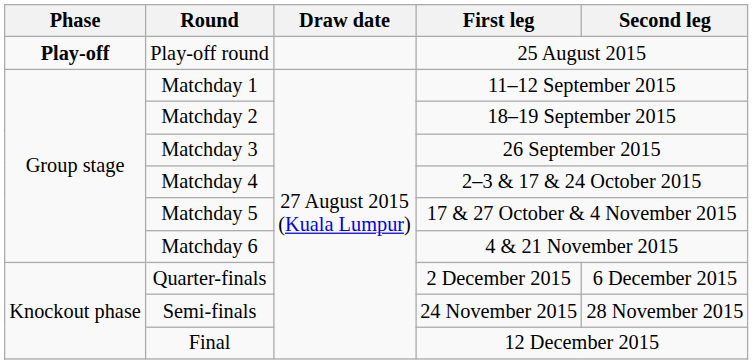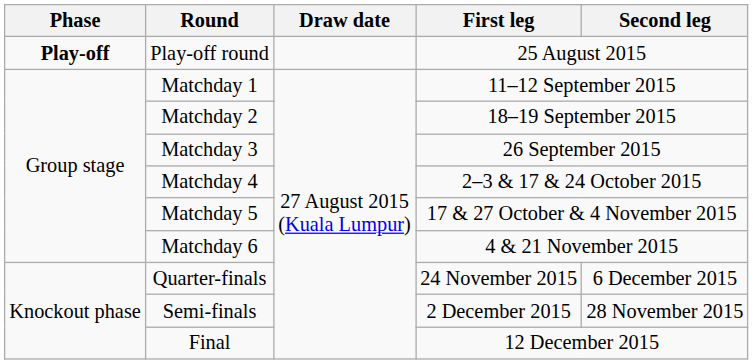Quarter-finals | First leg: 2 December 2015 -> 24 November 2015
Semi-finals | First leg: 24 November 2015 -> 2 December 2015
